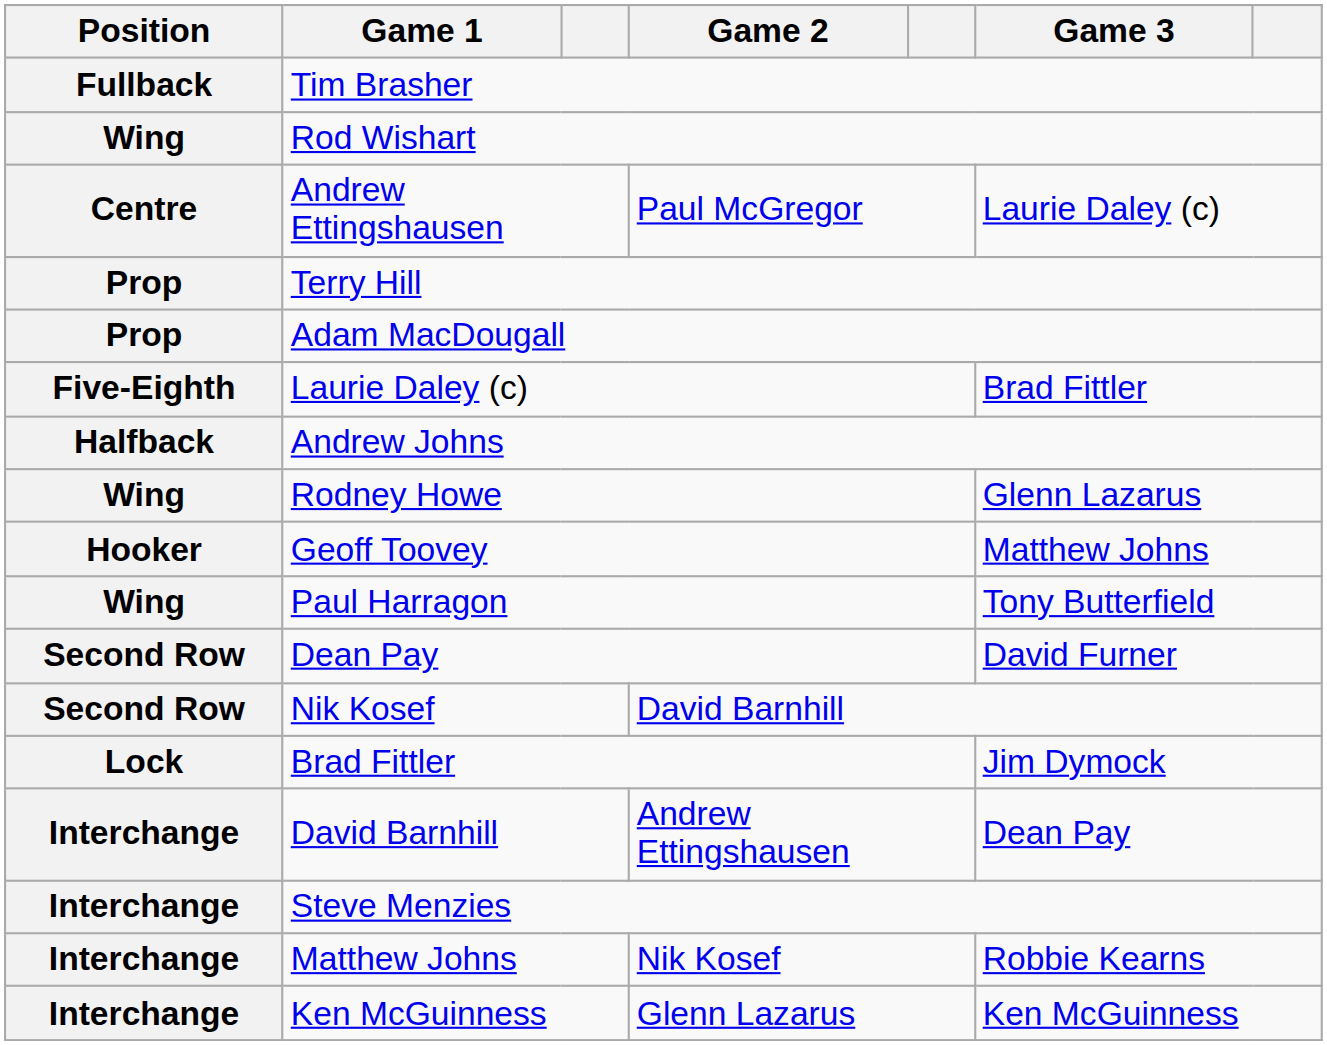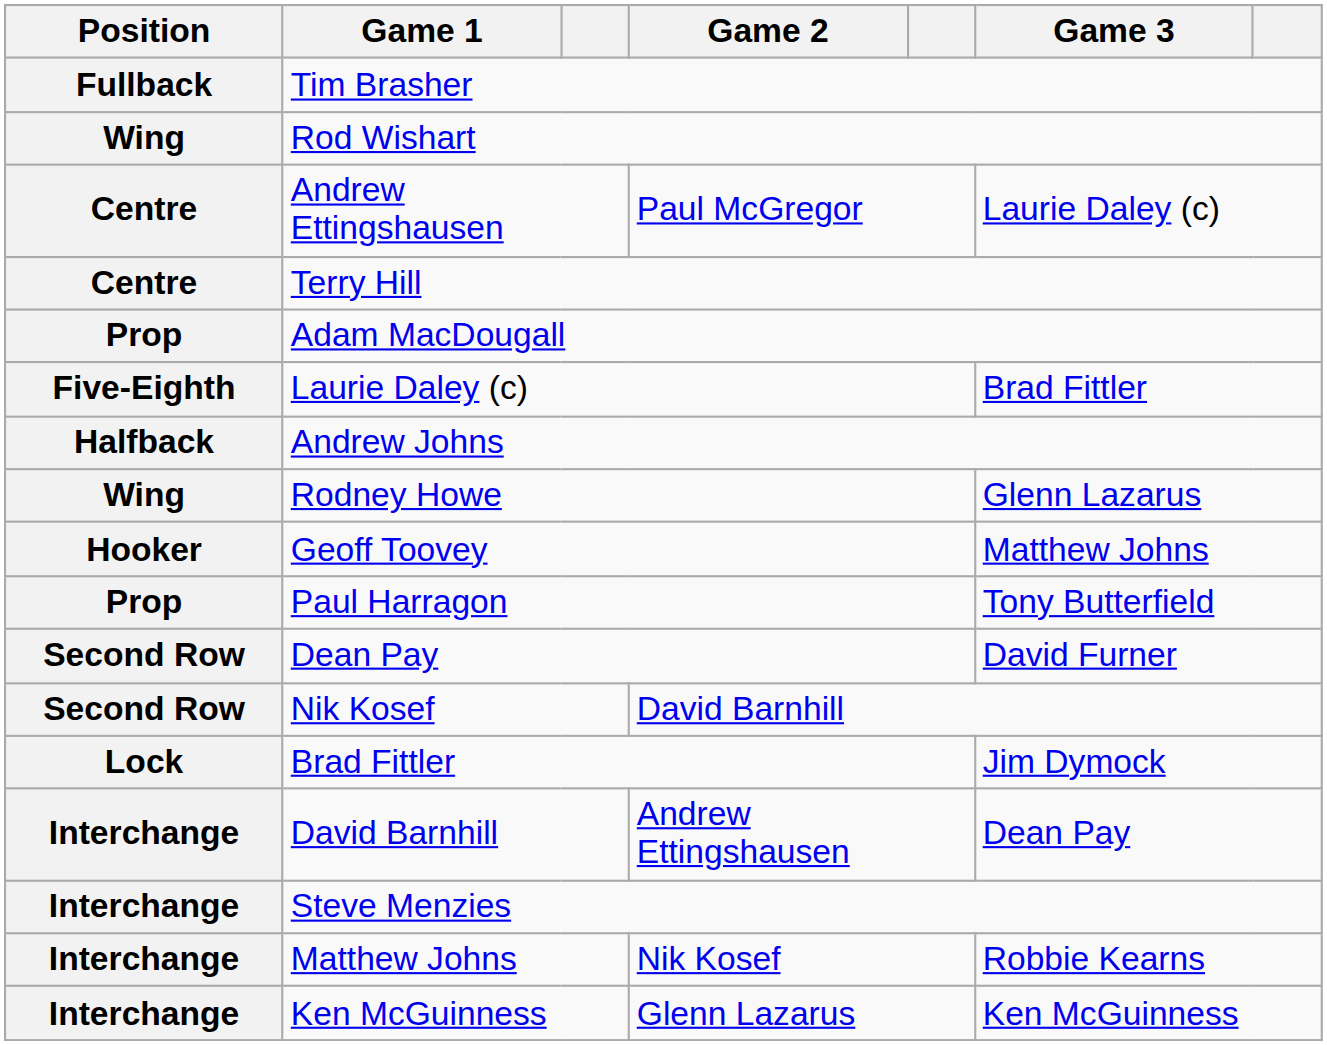Terry Hill | Position: Prop -> Centre
Paul Harragon | Position: Wing -> Prop
